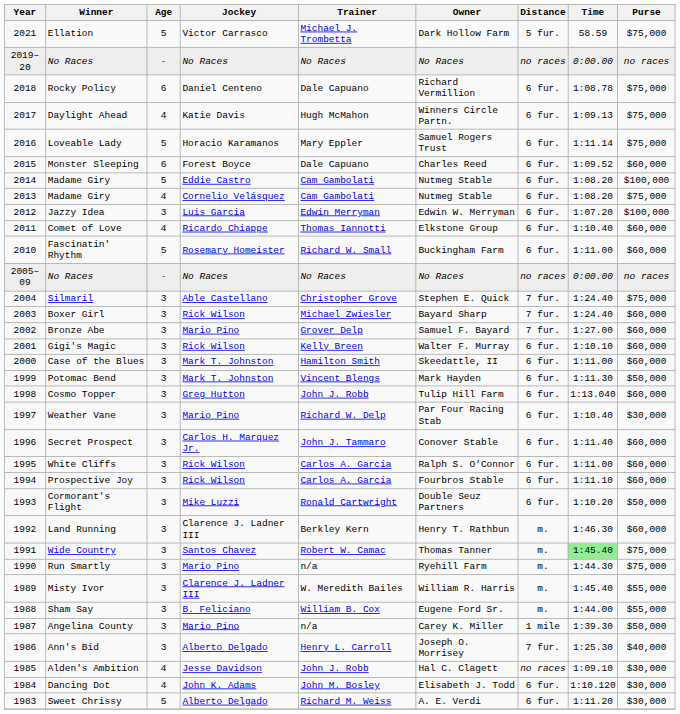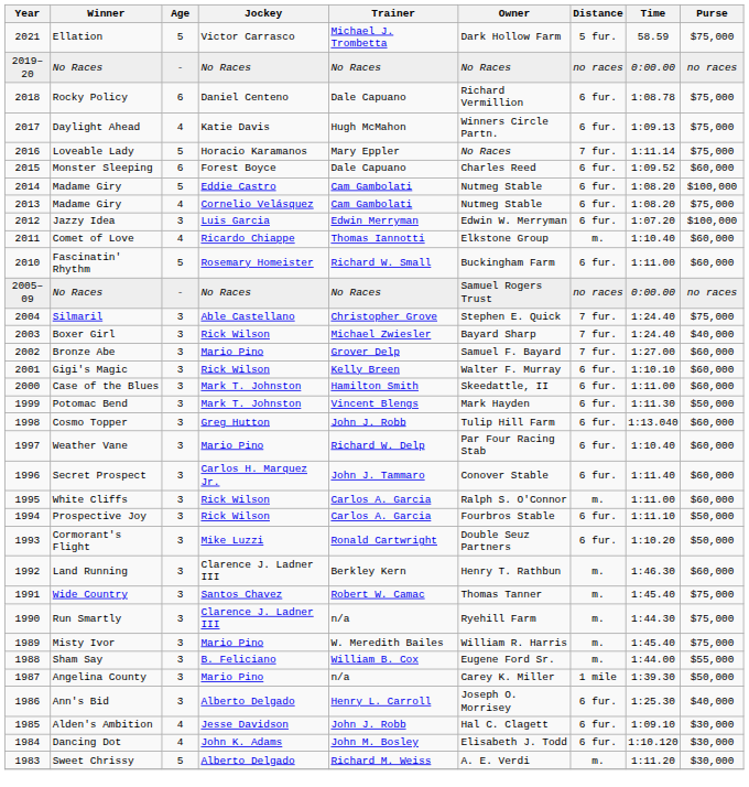Loveable Lady | Owner: Samuel Rogers Trust -> No Races
Loveable Lady | Distance: 6 fur. -> 7 fur.
Comet of Love | Distance: 6 fur. -> m.
2005–09 / No Races | Owner: No Races -> Samuel Rogers Trust
Boxer Girl | Purse: $60,000 -> $40,000
Weather Vane | Purse: $30,000 -> $60,000
White Cliffs | Distance: 6 fur. -> m.
Prospective Joy | Purse: $60,000 -> $50,000
Wide Country | Time: lightgreen background -> no background
Run Smartly | Jockey: Mario Pino -> Clarence J. Ladner III
Misty Ivor | Jockey: Clarence J. Ladner III -> Mario Pino
Misty Ivor | Purse: $55,000 -> $75,000
Ann's Bid | Distance: 7 fur. -> 6 fur.
Alden's Ambition | Distance: no races -> 6 fur.
Sweet Chrissy | Distance: 6 fur. -> m.
